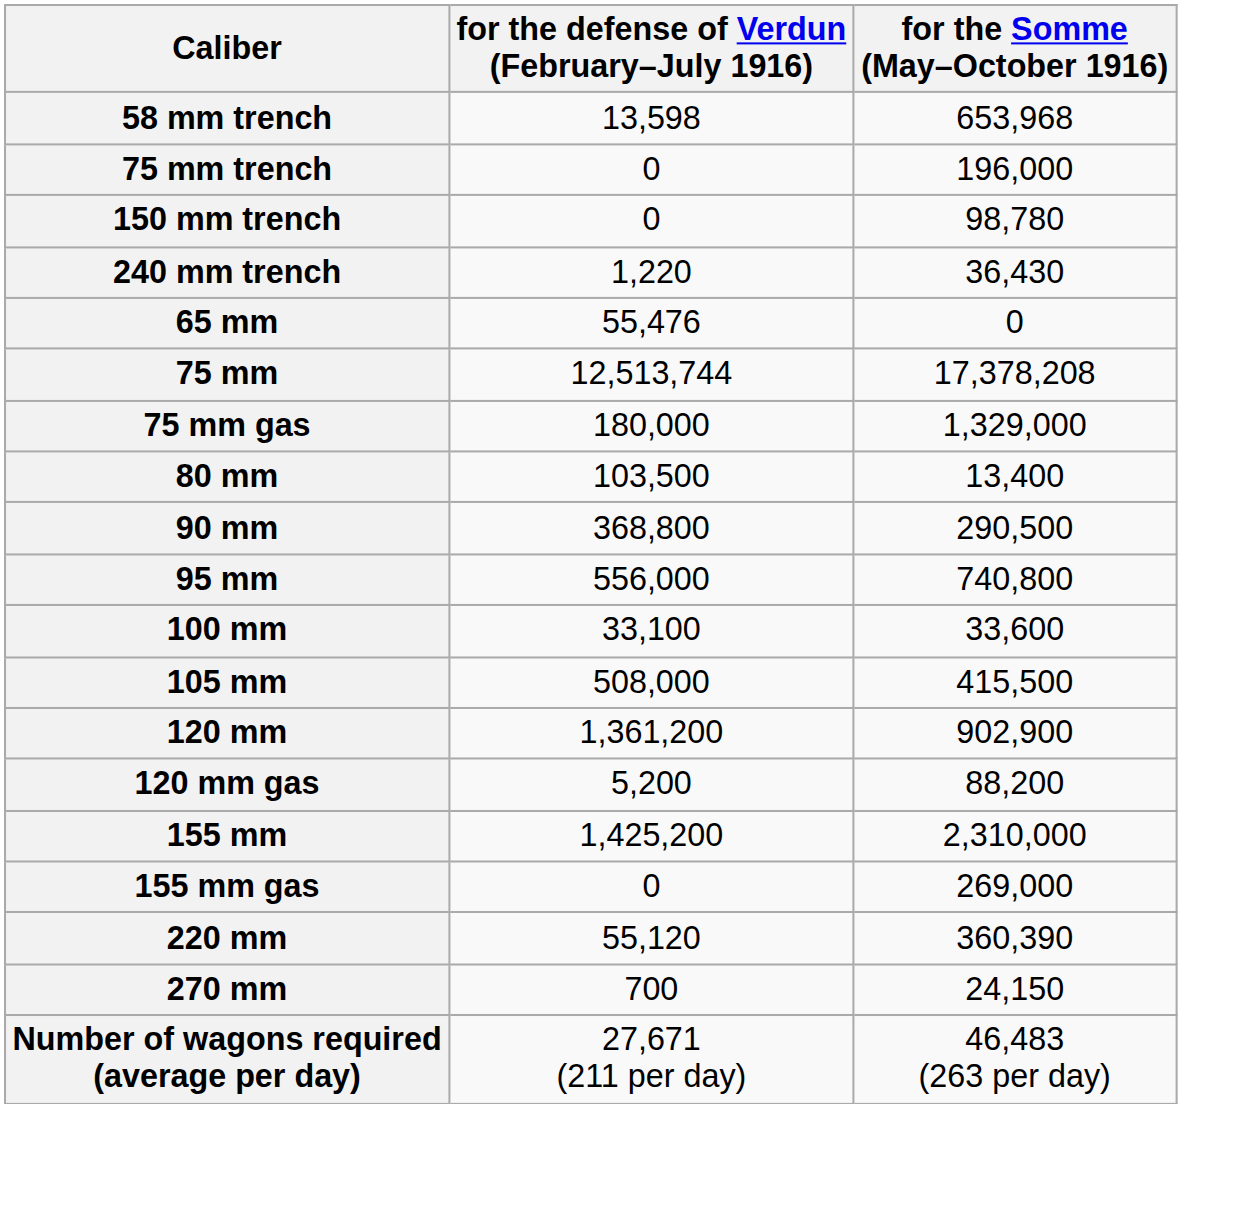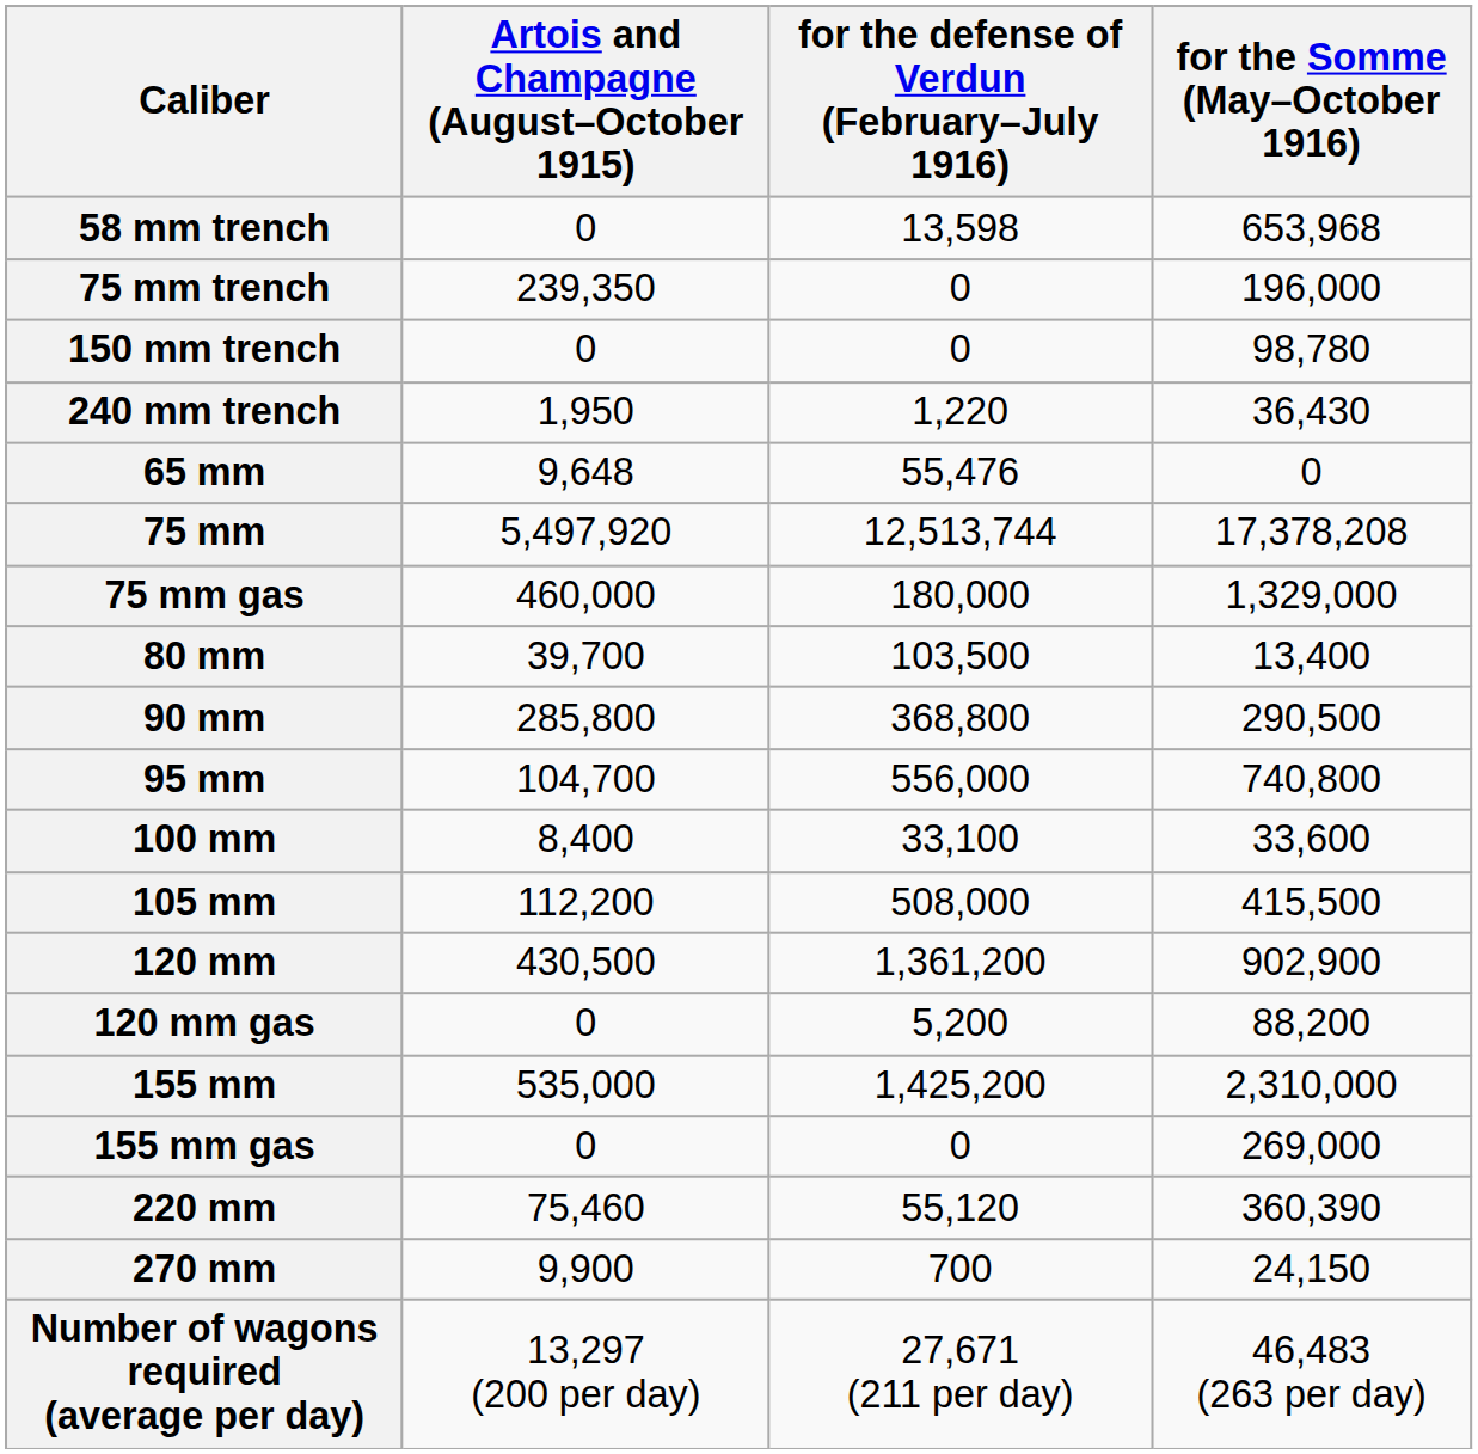+ column: Artois and Champagne (August–October 1915) | 0 | 239,350 | 0 | 1,950 | 9,648 | 5,497,920 | 460,000 | 39,700 | 285,800 | 104,700 | 8,400 | 112,200 | 430,500 | 0 | 535,000 | 0 | 75,460 | 9,900 | 13,297 (200 per day)
